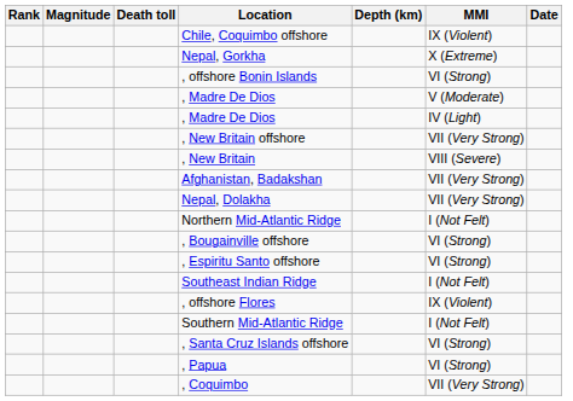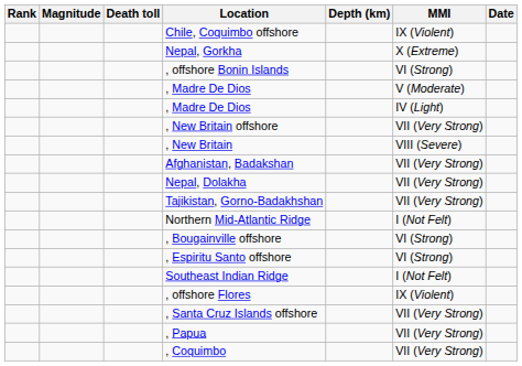+ row: Tajikistan, Gorno-Badakhshan | VII (Very Strong)
- row: Southern Mid-Atlantic Ridge | I (Not Felt)
, Santa Cruz Islands offshore | MMI: VI (Strong) -> VII (Very Strong)
, Papua | MMI: VI (Strong) -> VII (Very Strong)
